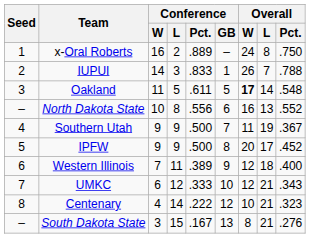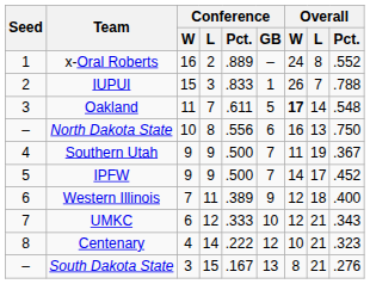x-Oral Roberts | Overall / Pct.: .750 -> .552
IUPUI | Conference / W: 14 -> 15
Oakland | Conference / L: 5 -> 7
North Dakota State | Overall / Pct.: .552 -> .750
IPFW | Conference / GB: 8 -> 7
IPFW | Overall / W: 20 -> 14
